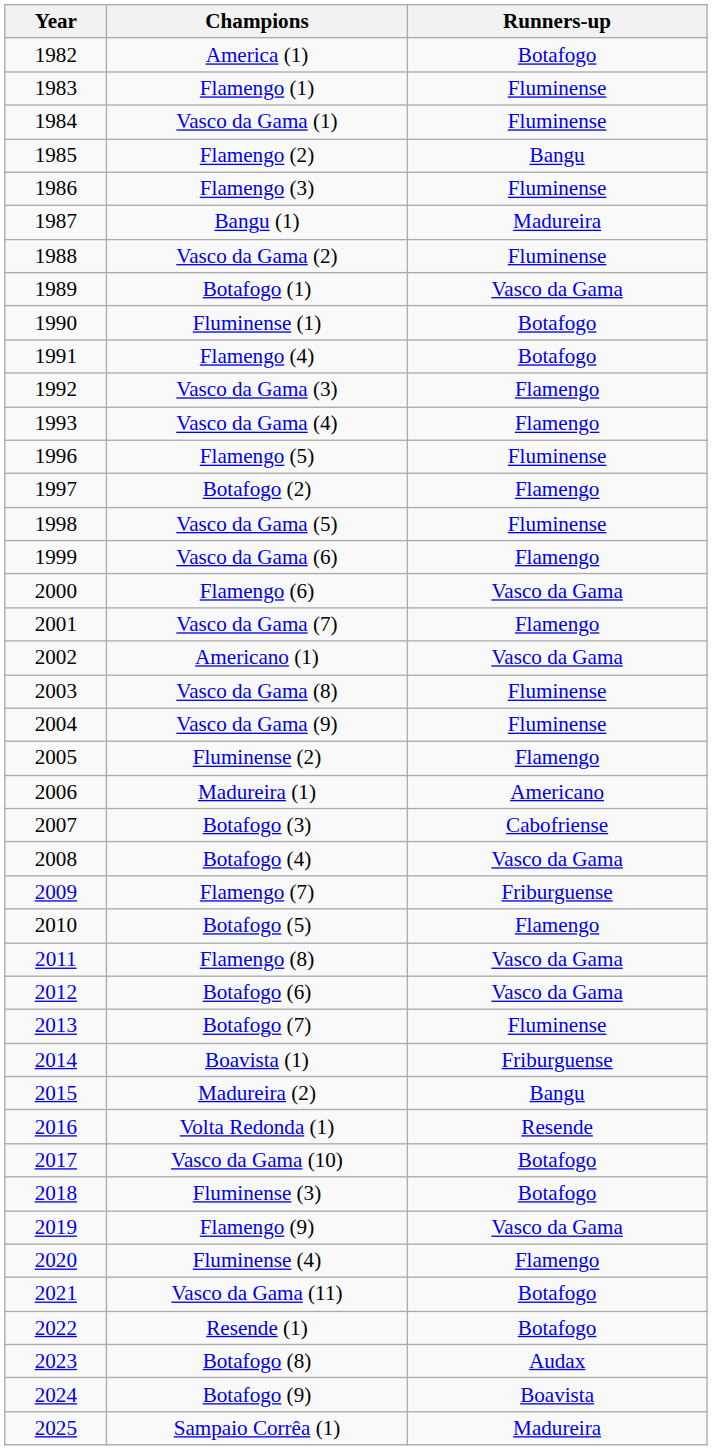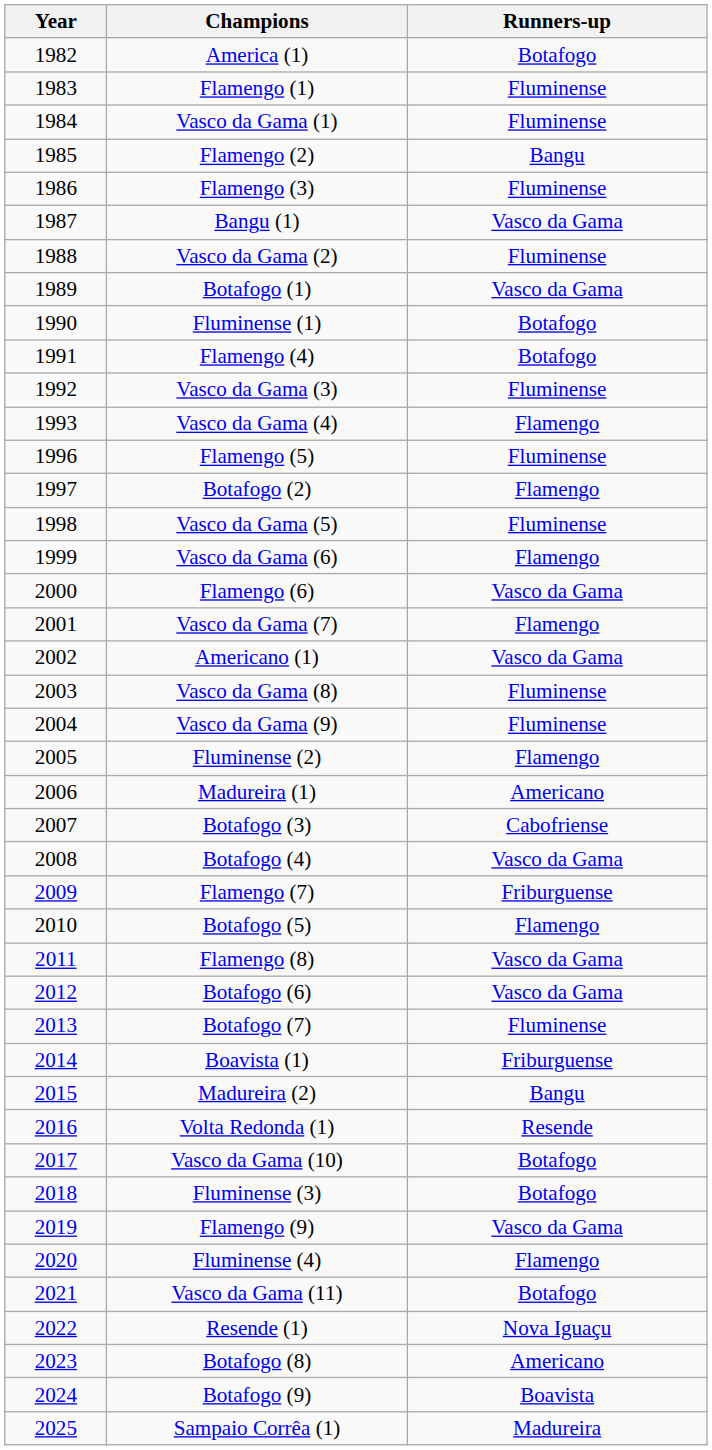Bangu (1) | Runners-up: Madureira -> Vasco da Gama
Vasco da Gama (3) | Runners-up: Flamengo -> Fluminense
Resende (1) | Runners-up: Botafogo -> Nova Iguaçu
Botafogo (8) | Runners-up: Audax -> Americano
